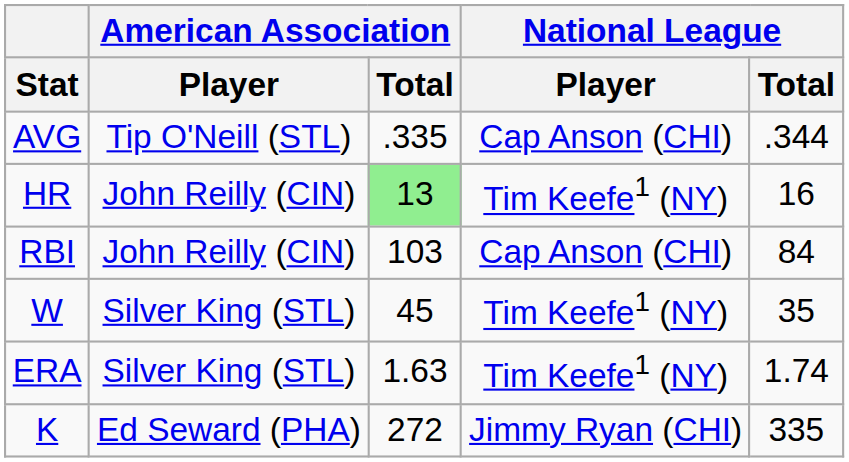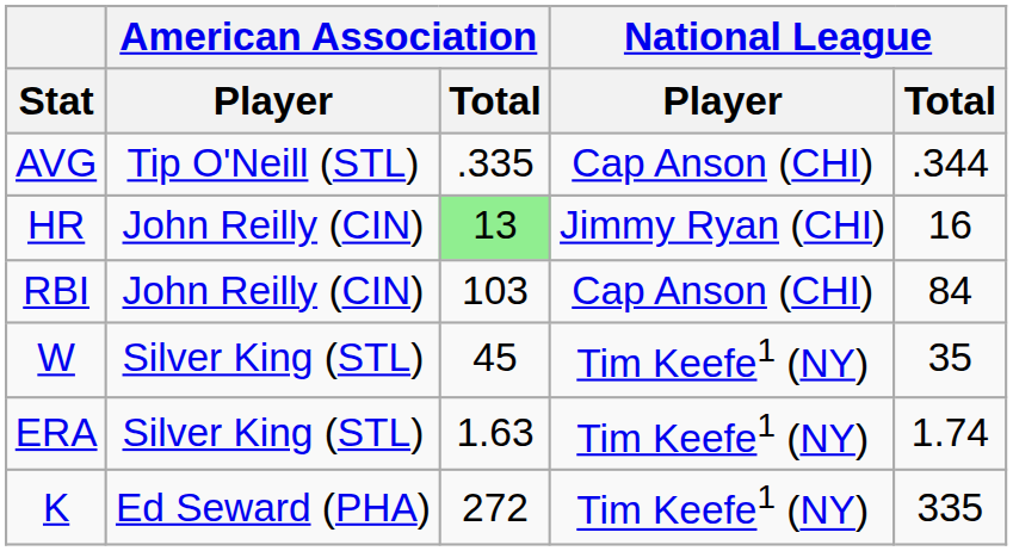HR | National League / Player: Tim Keefe1 (NY) -> Jimmy Ryan (CHI)
K | National League / Player: Jimmy Ryan (CHI) -> Tim Keefe1 (NY)
